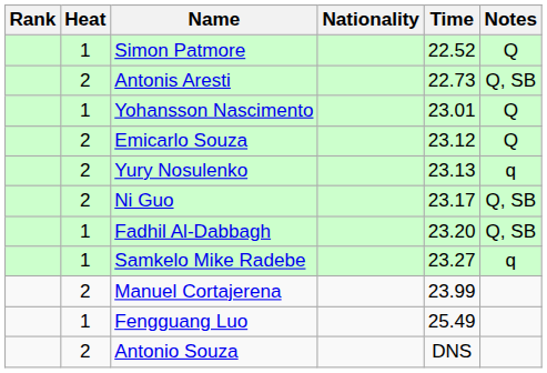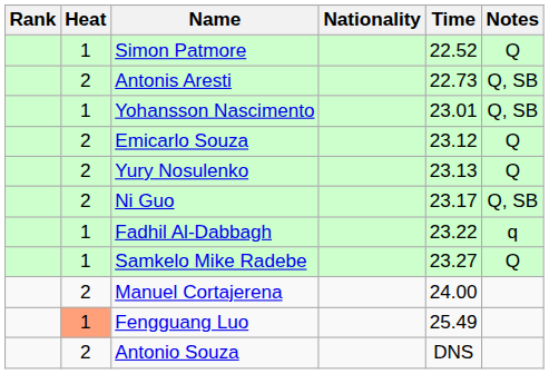Yohansson Nascimento | Notes: Q -> Q, SB
Yury Nosulenko | Notes: q -> Q
Fadhil Al-Dabbagh | Time: 23.20 -> 23.22
Fadhil Al-Dabbagh | Notes: Q, SB -> q
Samkelo Mike Radebe | Notes: q -> Q
Manuel Cortajerena | Time: 23.99 -> 24.00
Fengguang Luo | Heat: no background -> lightsalmon background
